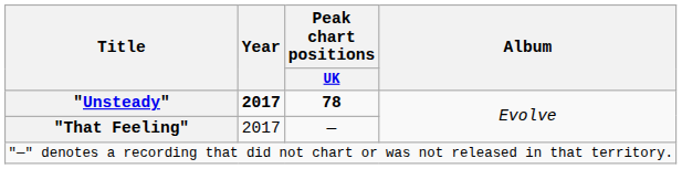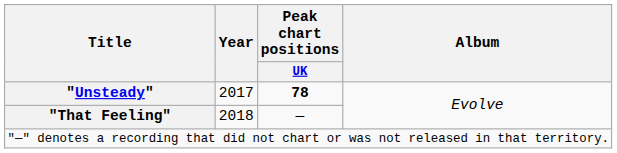"Unsteady" | Year: bold -> normal
"That Feeling" | Year: 2017 -> 2018
